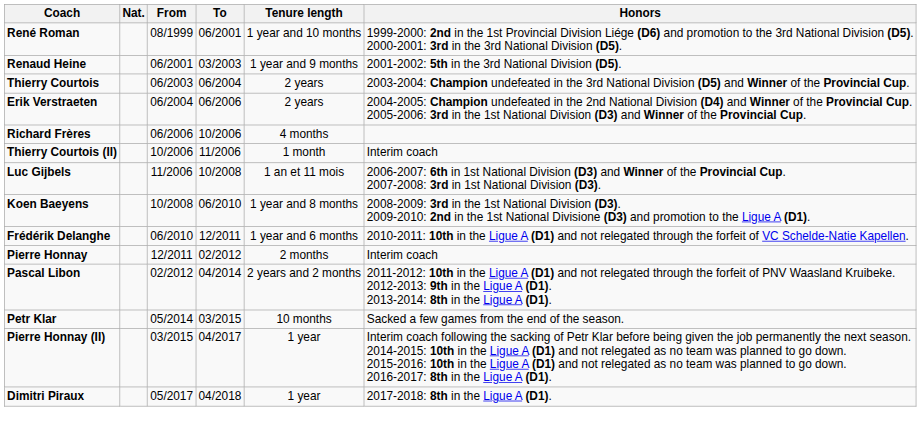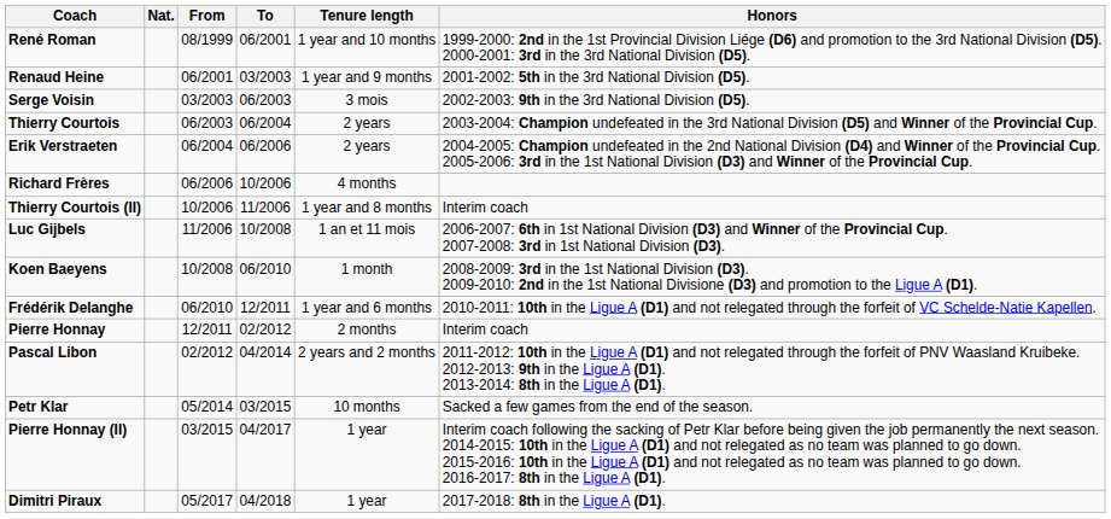+ row: Serge Voisin | 03/2003 | 06/2003 | 3 mois | 2002-2003: 9th in the 3rd National Division (D5).
Thierry Courtois (II) | Tenure length: 1 month -> 1 year and 8 months
Koen Baeyens | Tenure length: 1 year and 8 months -> 1 month
